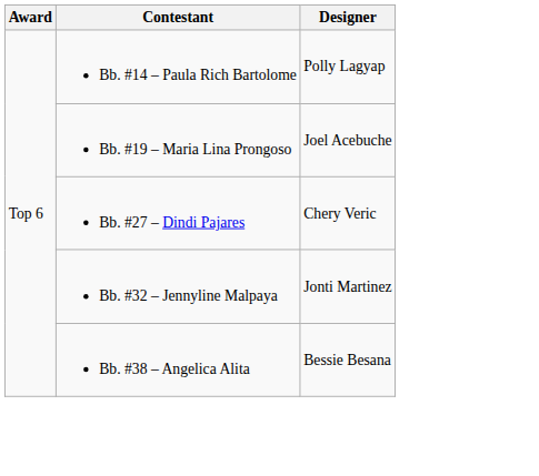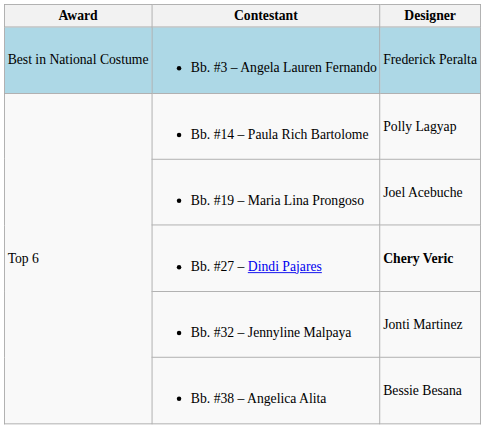+ row: Best in National Costume | Bb. #3 – Angela Lauren Fernando | Frederick Peralta
Bb. #27 – Dindi Pajares | Designer: normal -> bold
